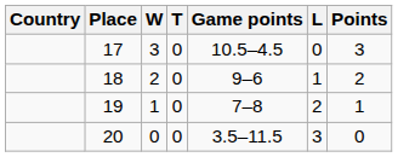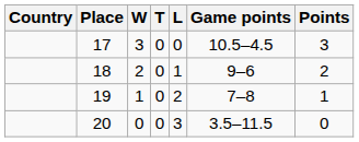columns swapped: L <-> Game points
